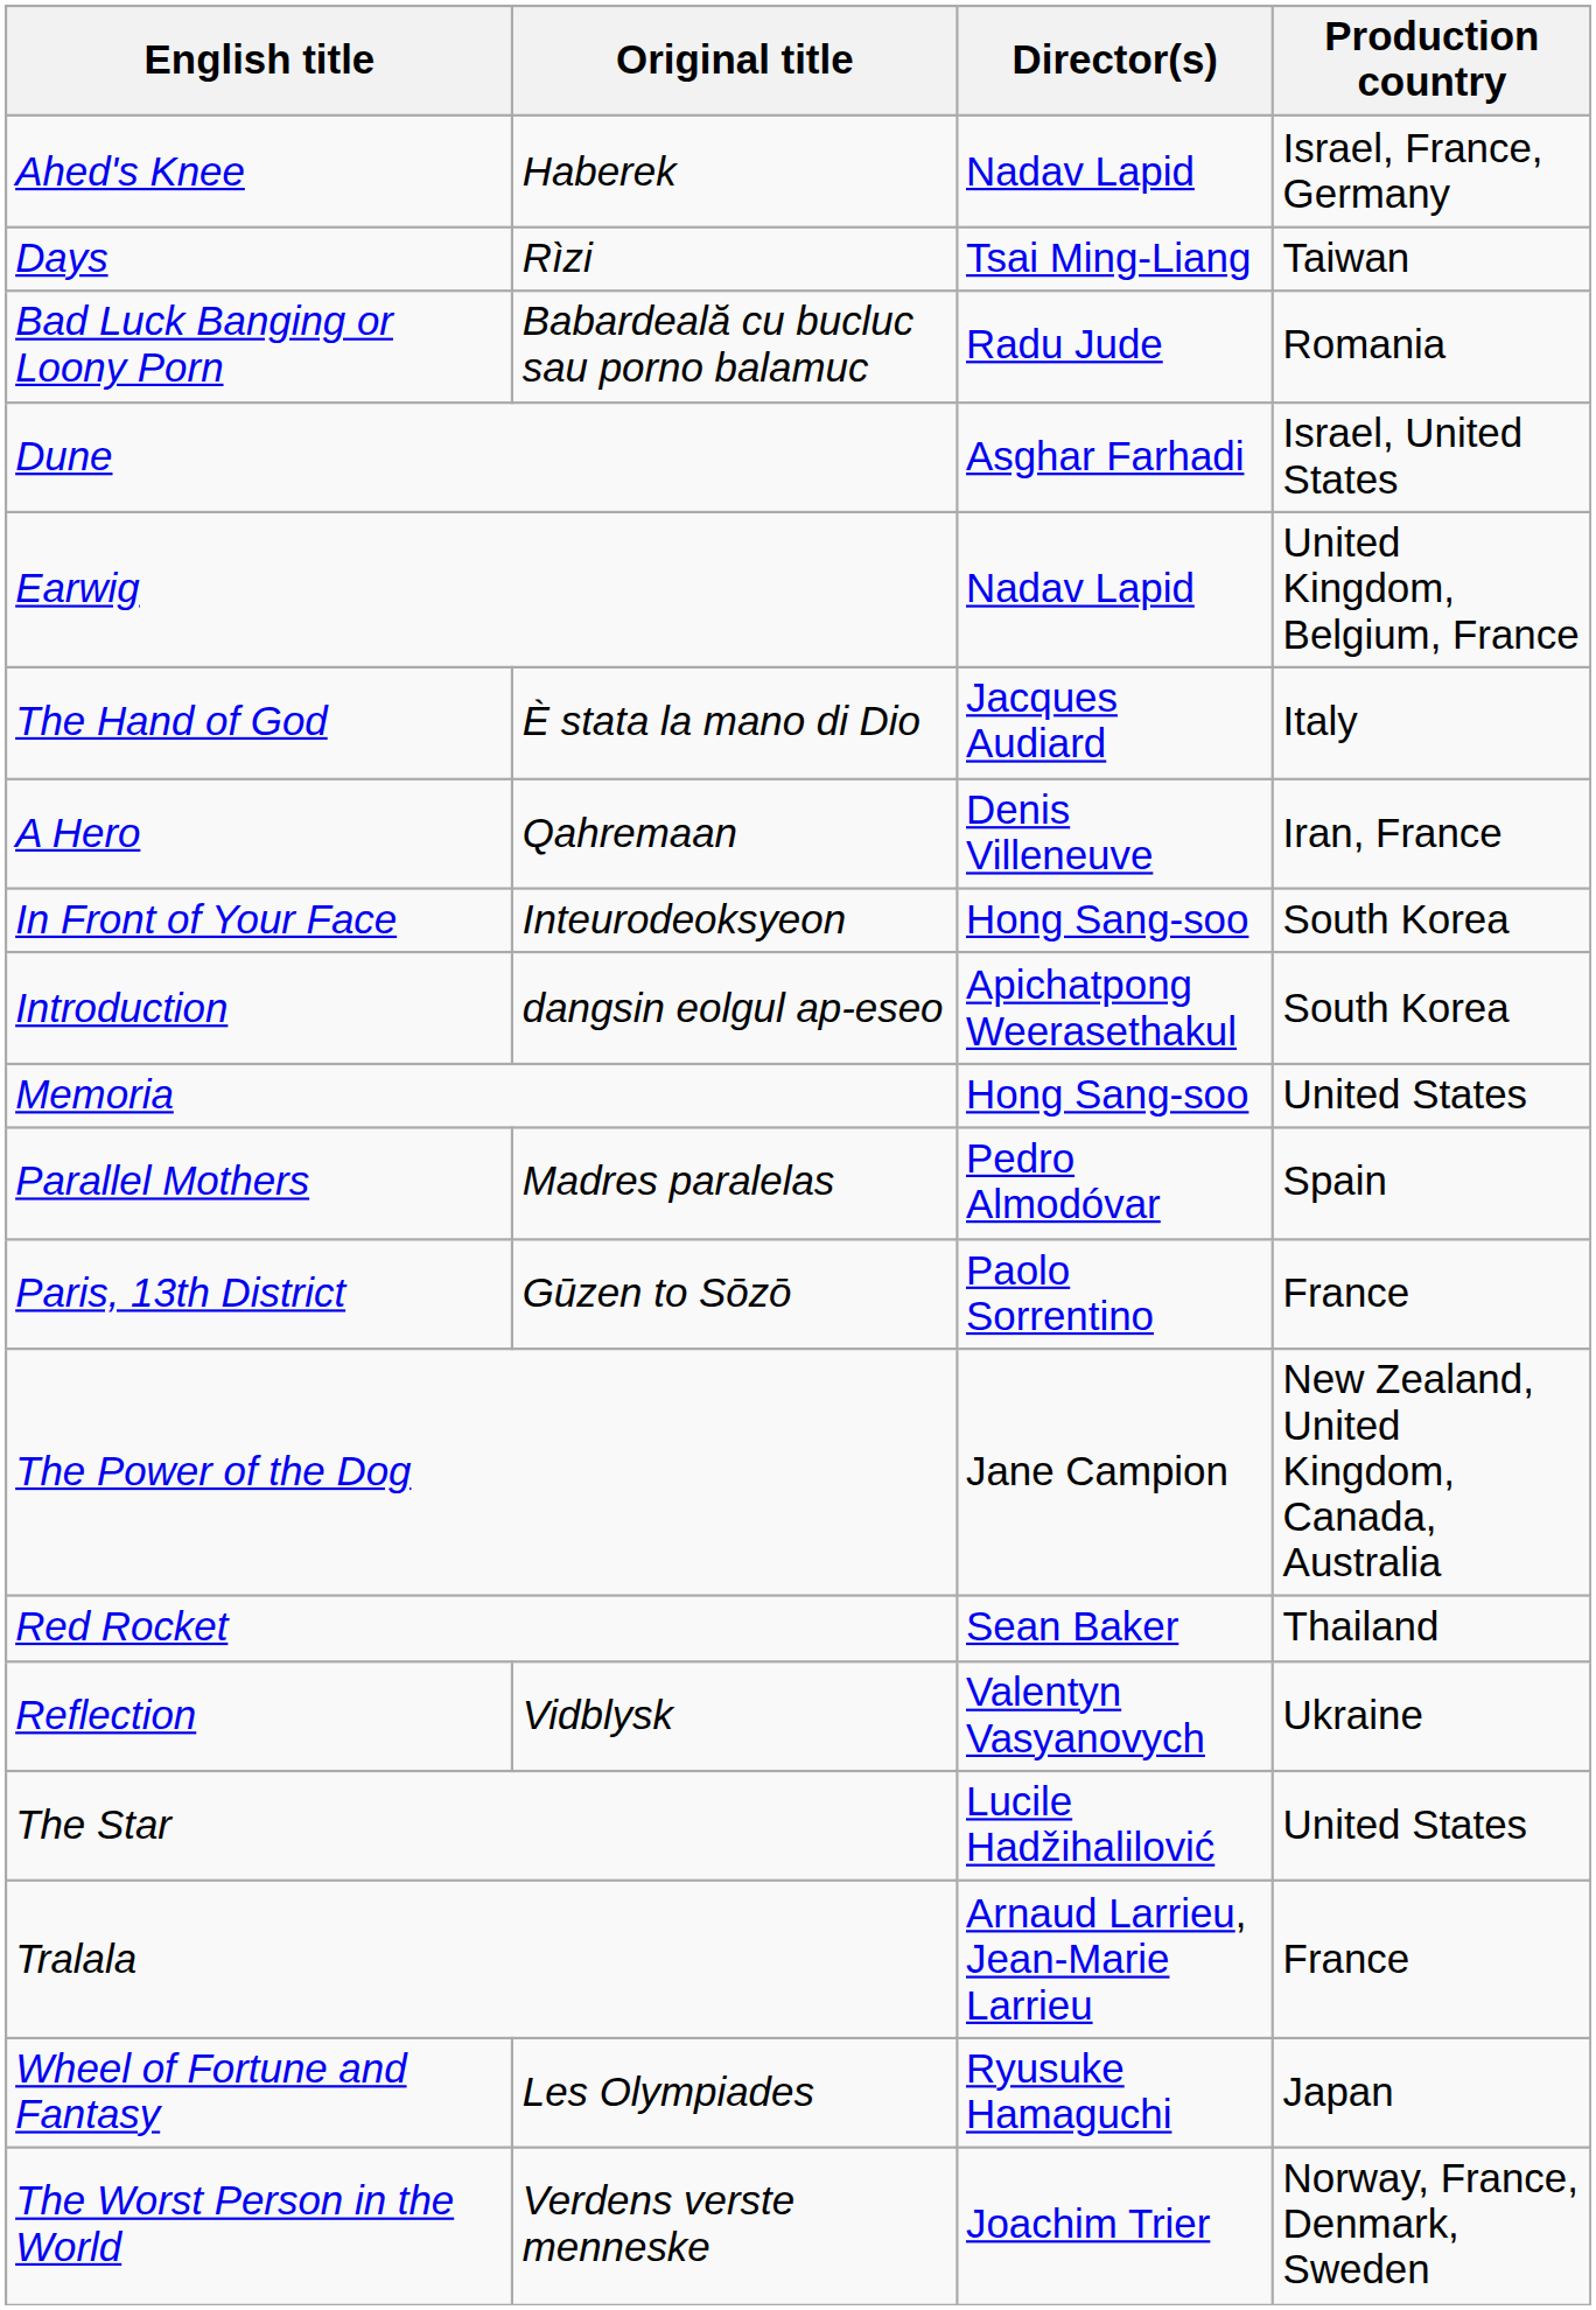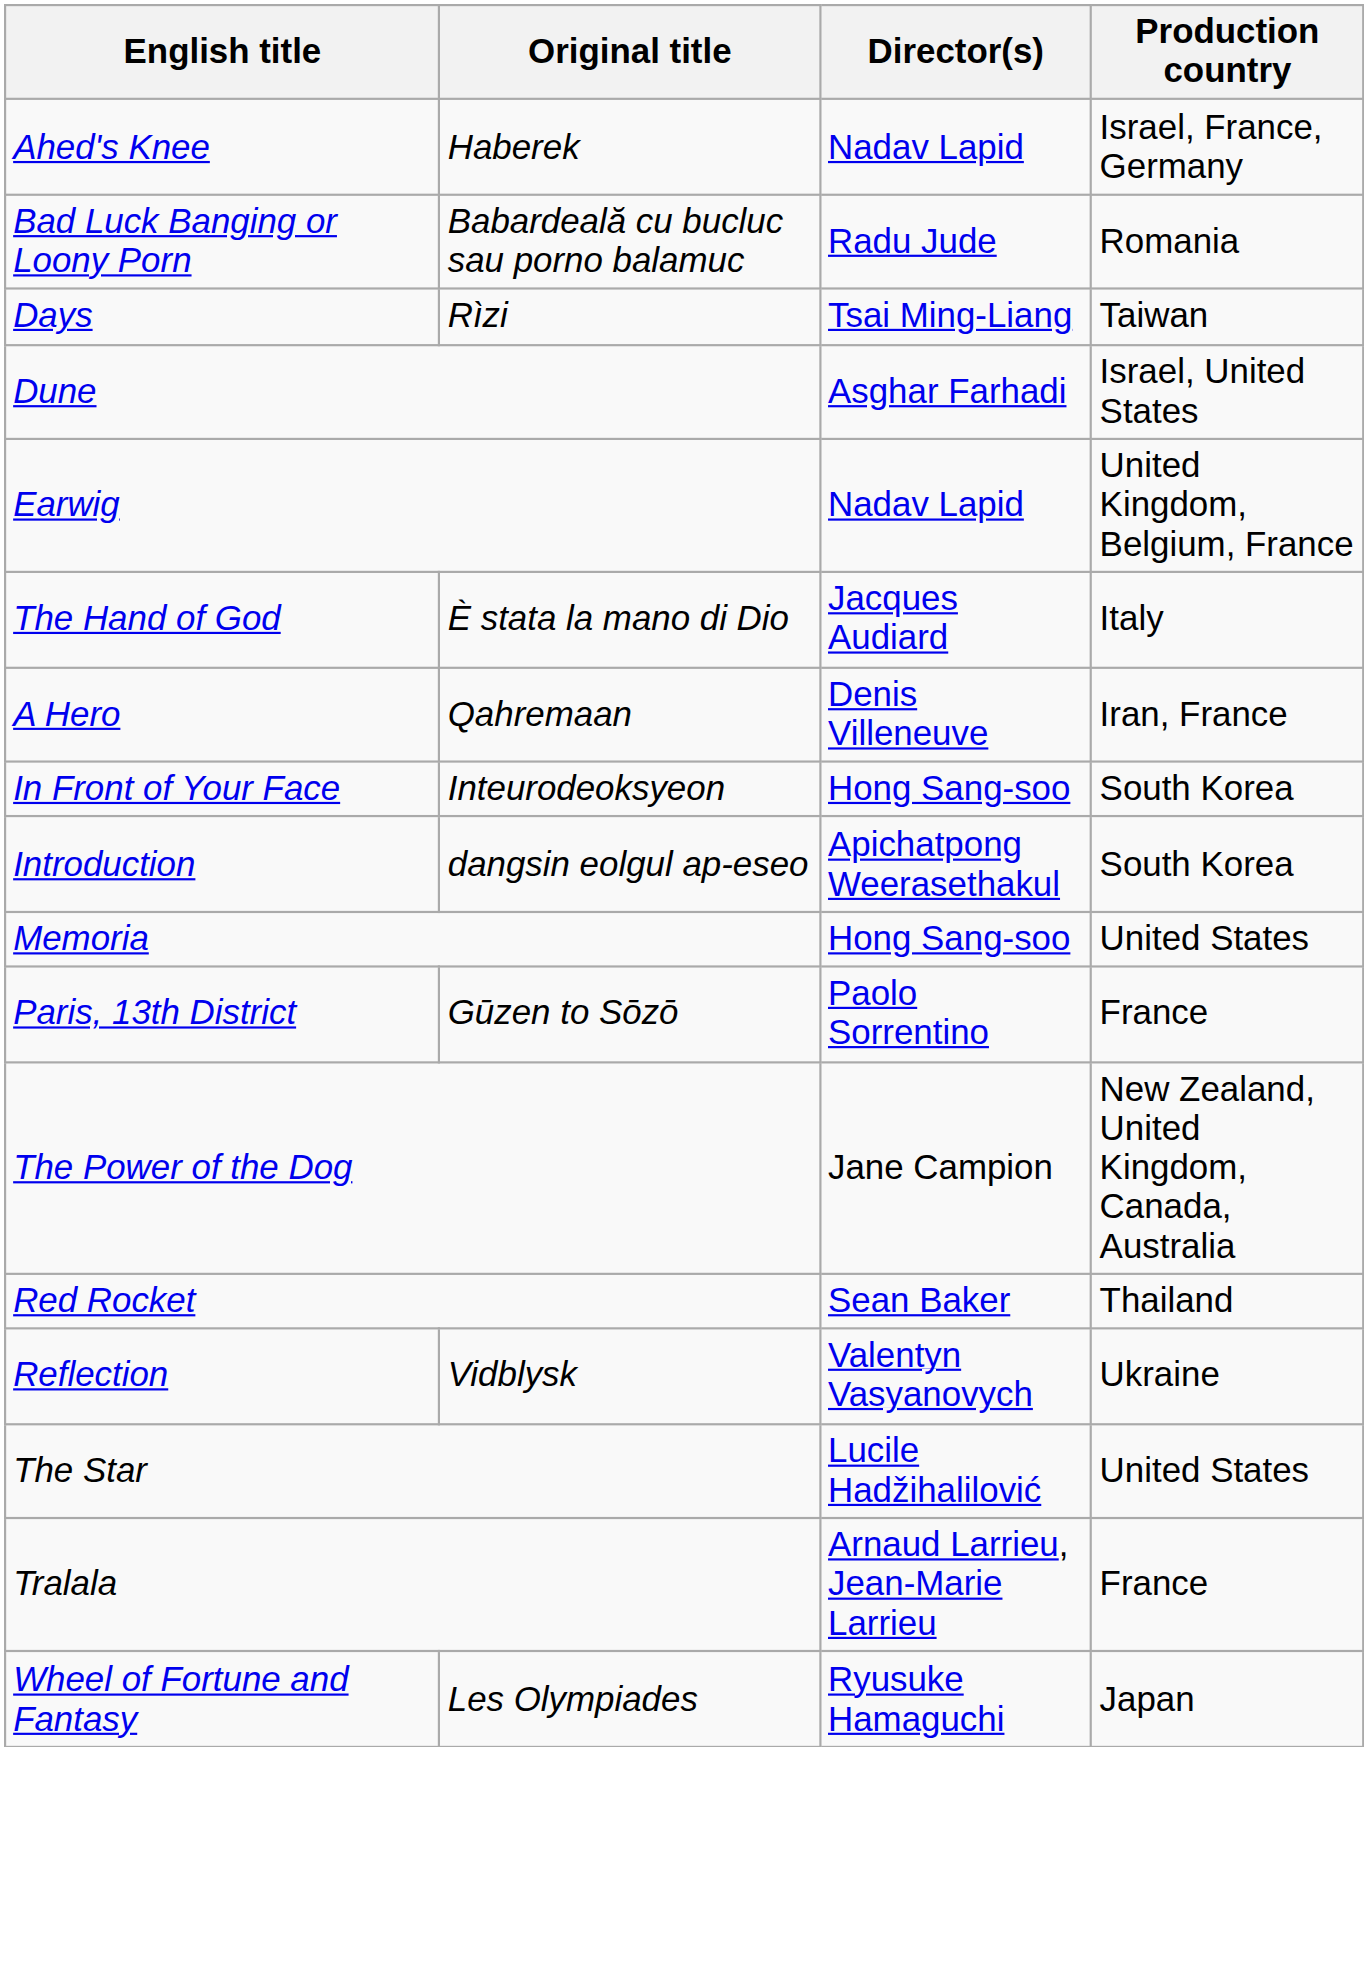rows swapped: Bad Luck Banging or Loony Porn <-> Days
- row: Parallel Mothers | Madres paralelas | Pedro Almodóvar | Spain
- row: The Worst Person in the World | Verdens verste menneske | Joachim Trier | Norway, France, Denmark, Sweden
